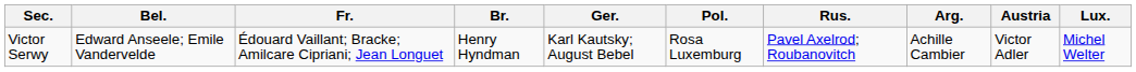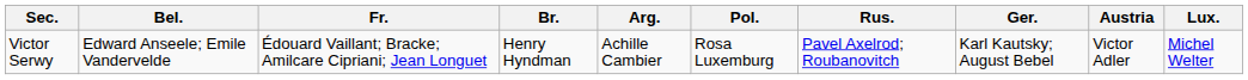columns swapped: Ger. <-> Arg.
